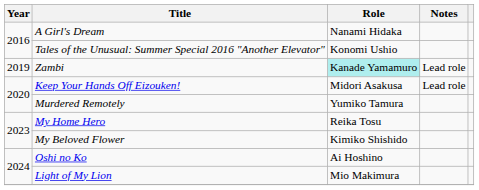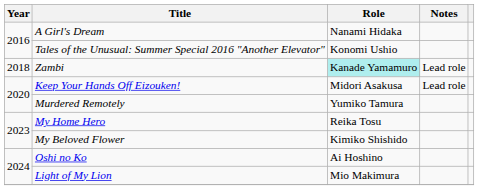Zambi | Year: 2019 -> 2018
